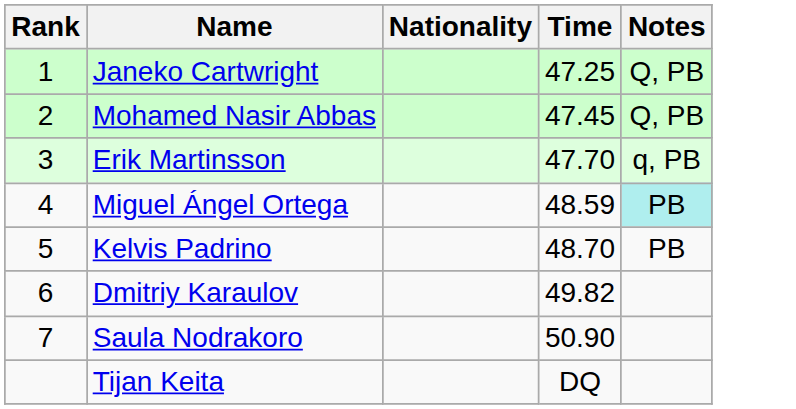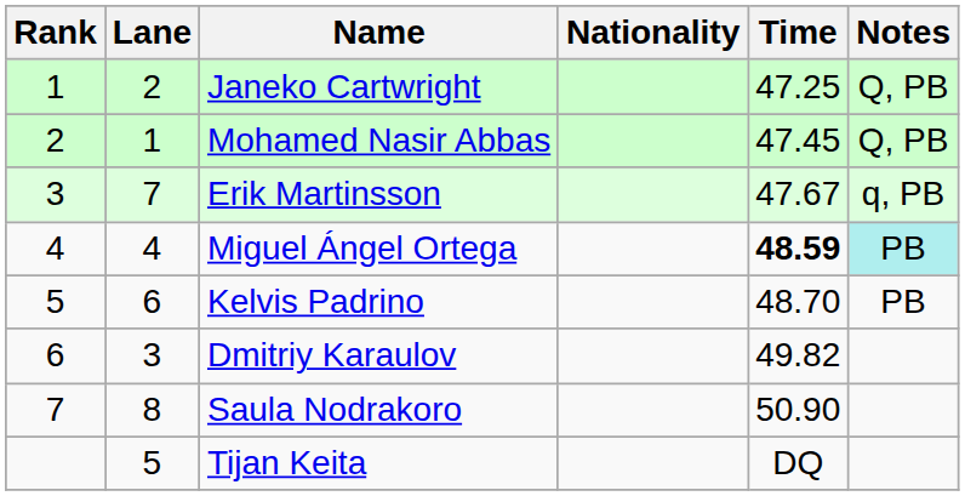+ column: Lane | 2 | 1 | 7 | 4 | 6 | 3 | 8 | 5
Erik Martinsson | Time: 47.70 -> 47.67
Miguel Ángel Ortega | Time: normal -> bold
